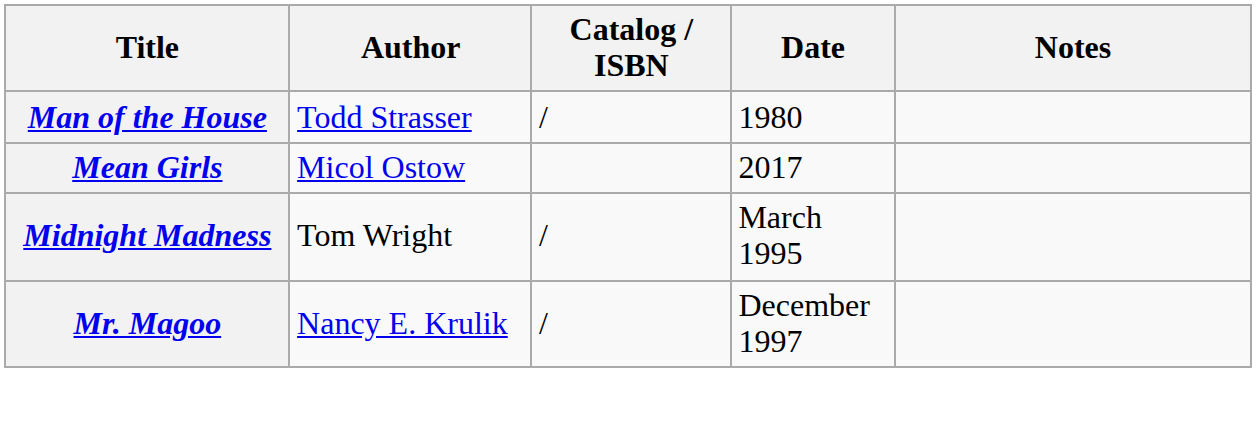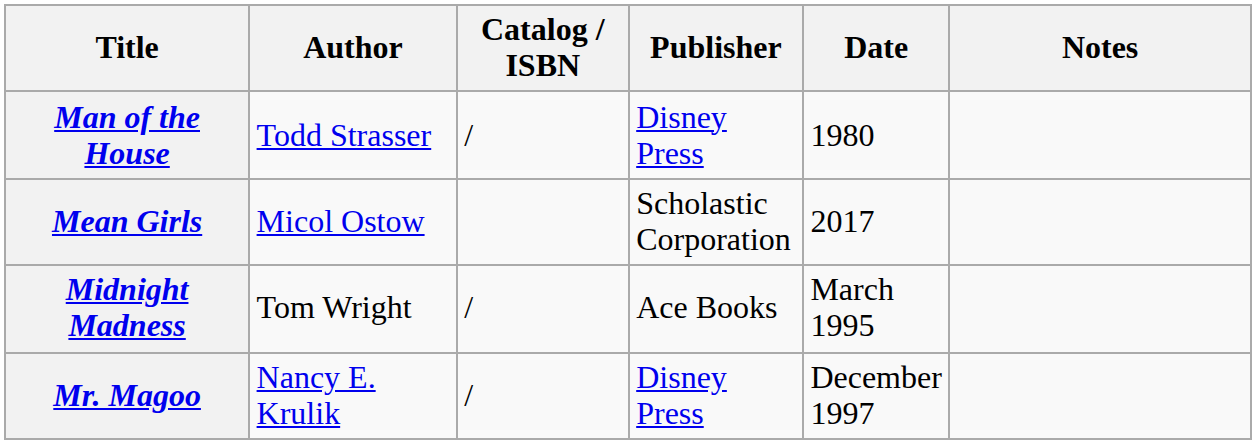+ column: Publisher | Disney Press | Scholastic Corporation | Ace Books | Disney Press
